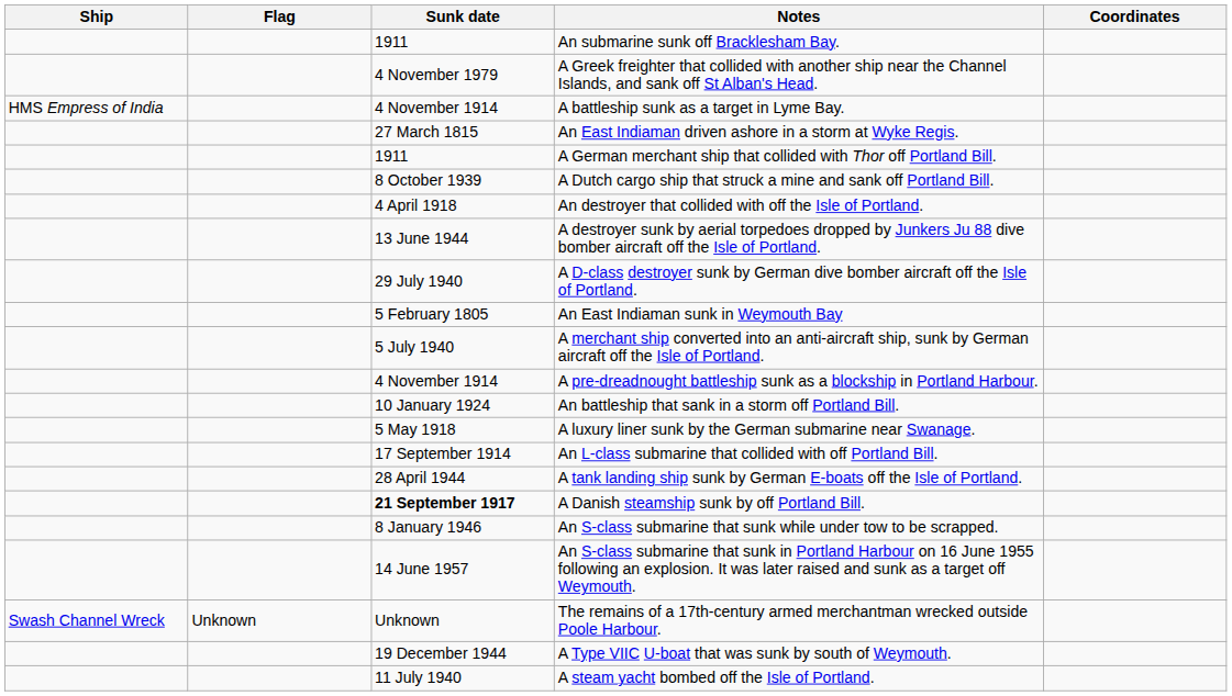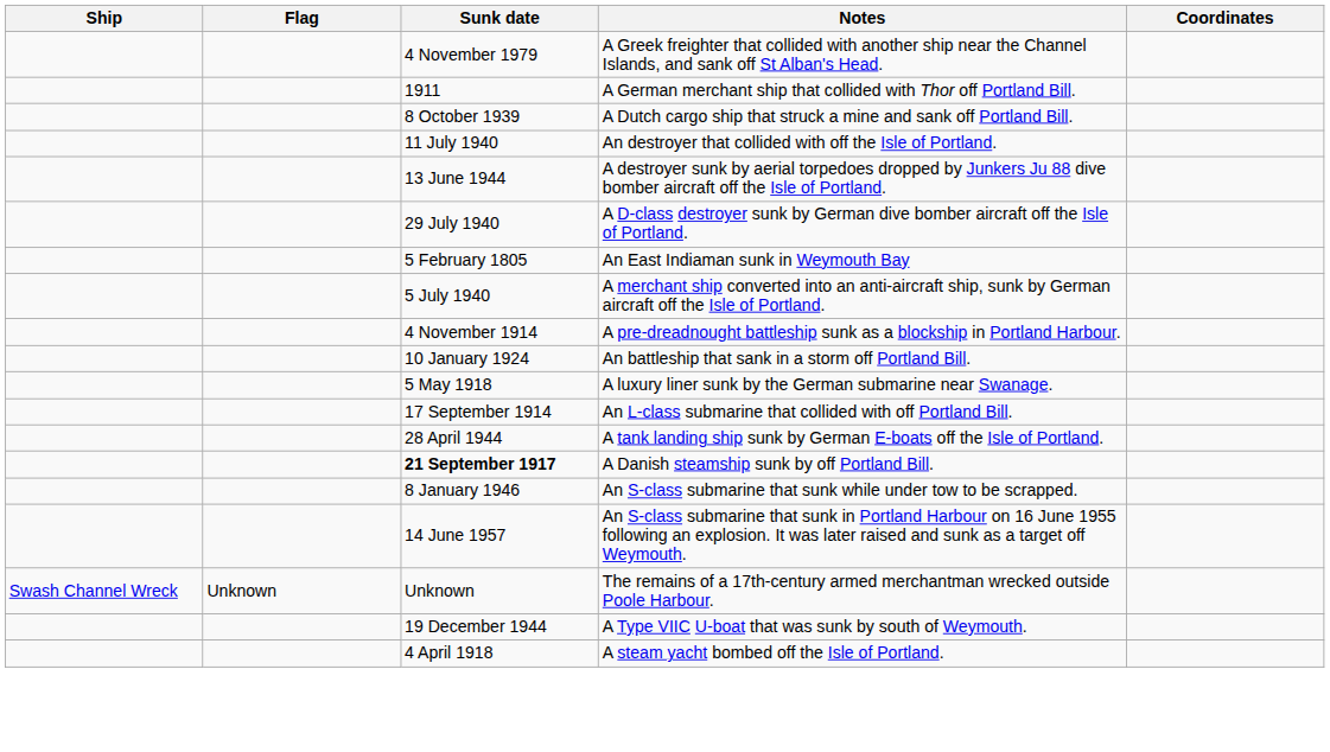- row: 1911 | An submarine sunk off Bracklesham Bay.
- row: HMS Empress of India | 4 November 1914 | A battleship sunk as a target in Lyme Bay.
- row: 27 March 1815 | An East Indiaman driven ashore in a storm at Wyke Regis.
An destroyer that collided with off the Isle of Portland. | Sunk date: 4 April 1918 -> 11 July 1940
A steam yacht bombed off the Isle of Portland. | Sunk date: 11 July 1940 -> 4 April 1918
